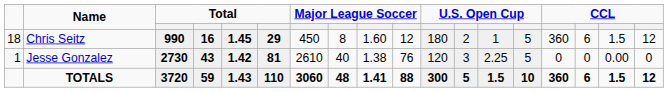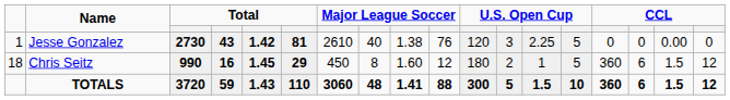rows swapped: Jesse Gonzalez <-> Chris Seitz
